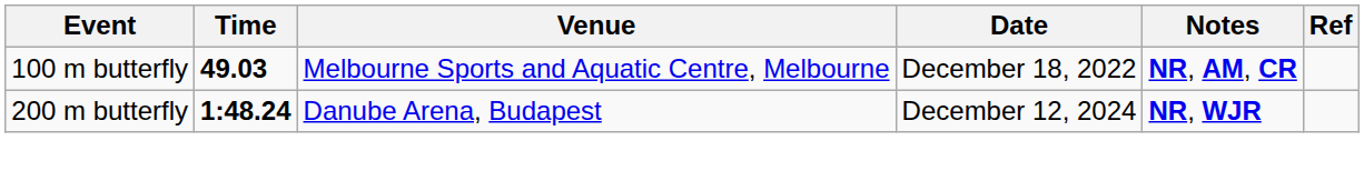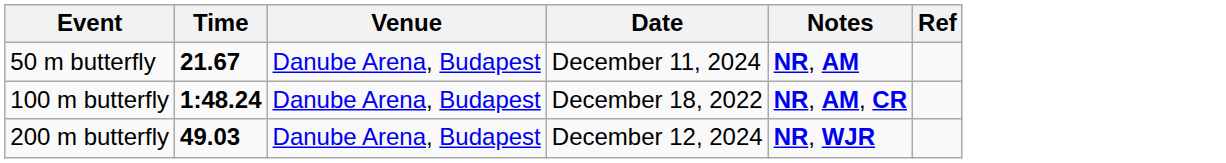+ row: 50 m butterfly | 21.67 | Danube Arena, Budapest | December 11, 2024 | NR, AM
100 m butterfly | Time: 49.03 -> 1:48.24
100 m butterfly | Venue: Melbourne Sports and Aquatic Centre, Melbourne -> Danube Arena, Budapest
200 m butterfly | Time: 1:48.24 -> 49.03
